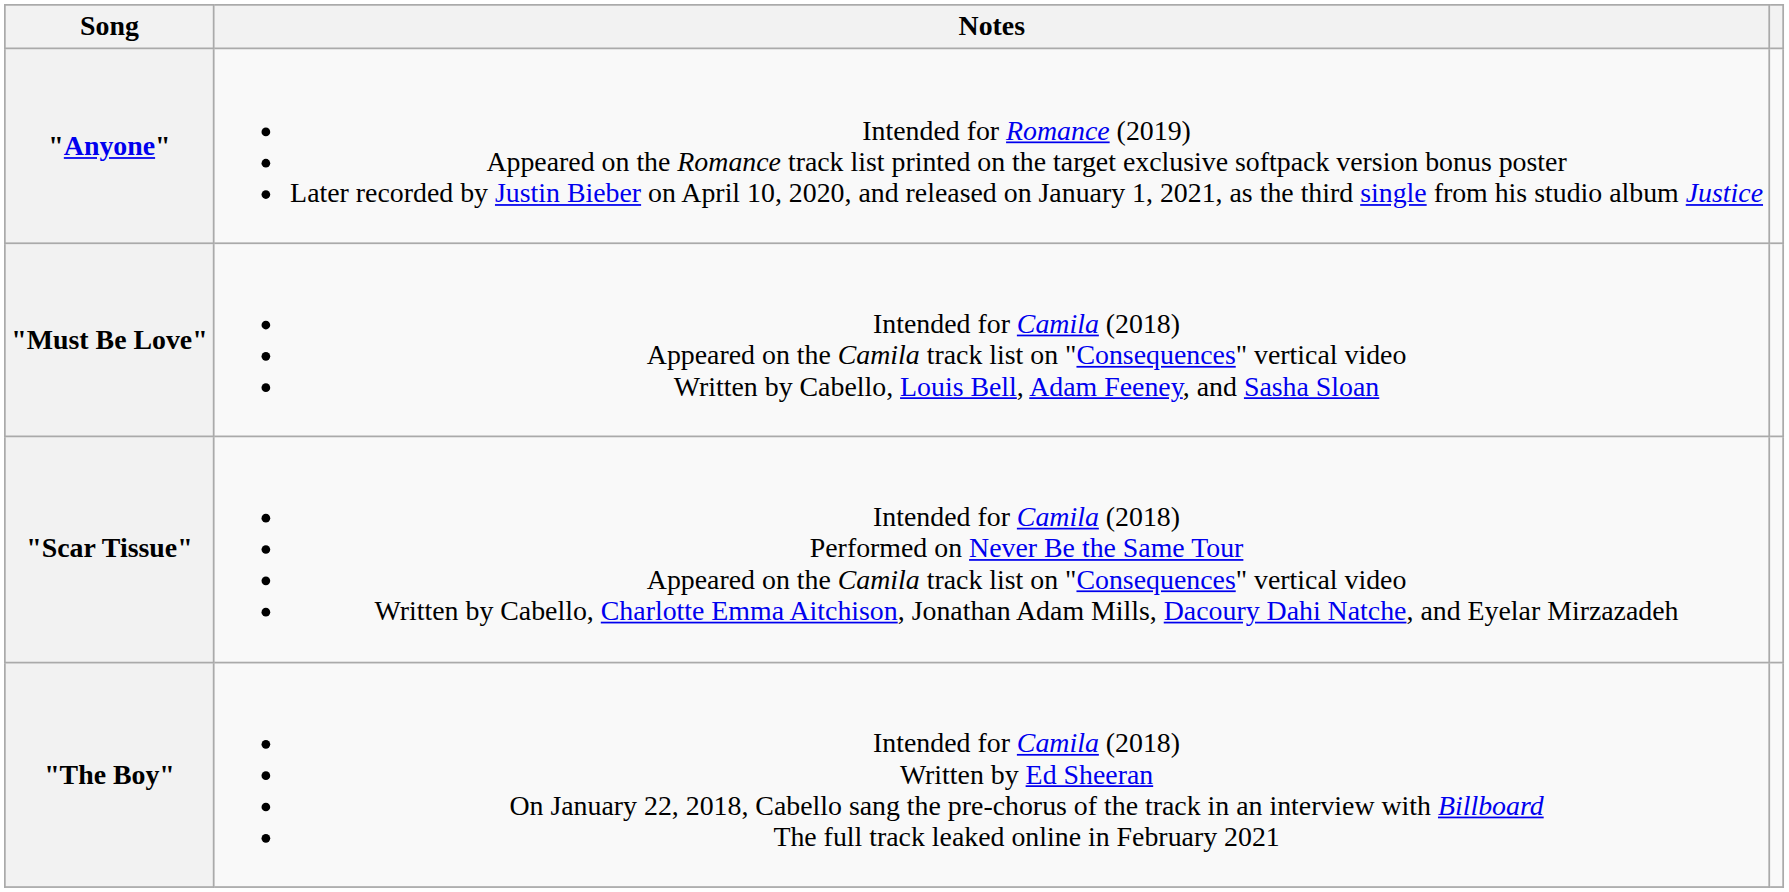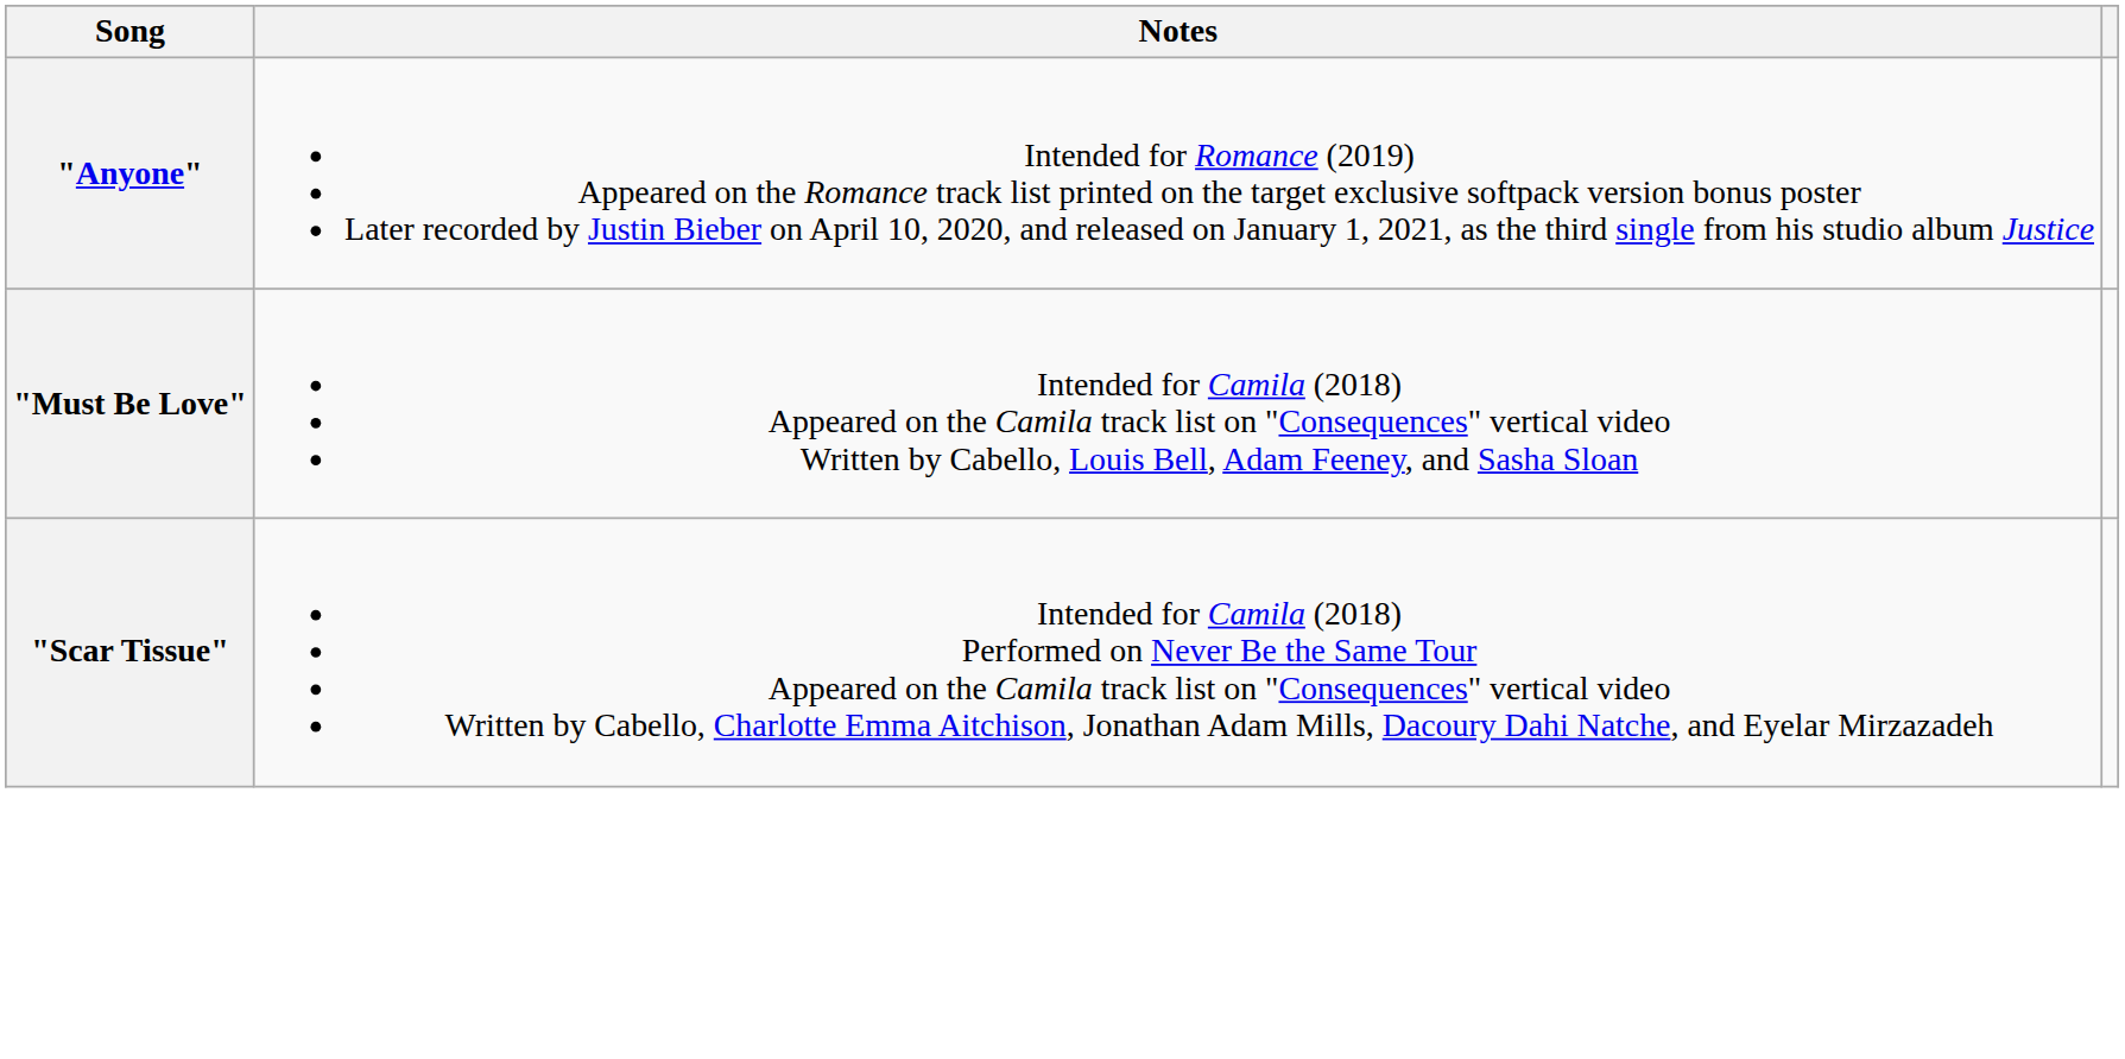- row: "The Boy" | Intended for Camila (2018) Written by Ed Sheeran On January 22, 2018, Cabello sang the pre-chorus of the track in an interview with Billboard The full track leaked online in February 2021
